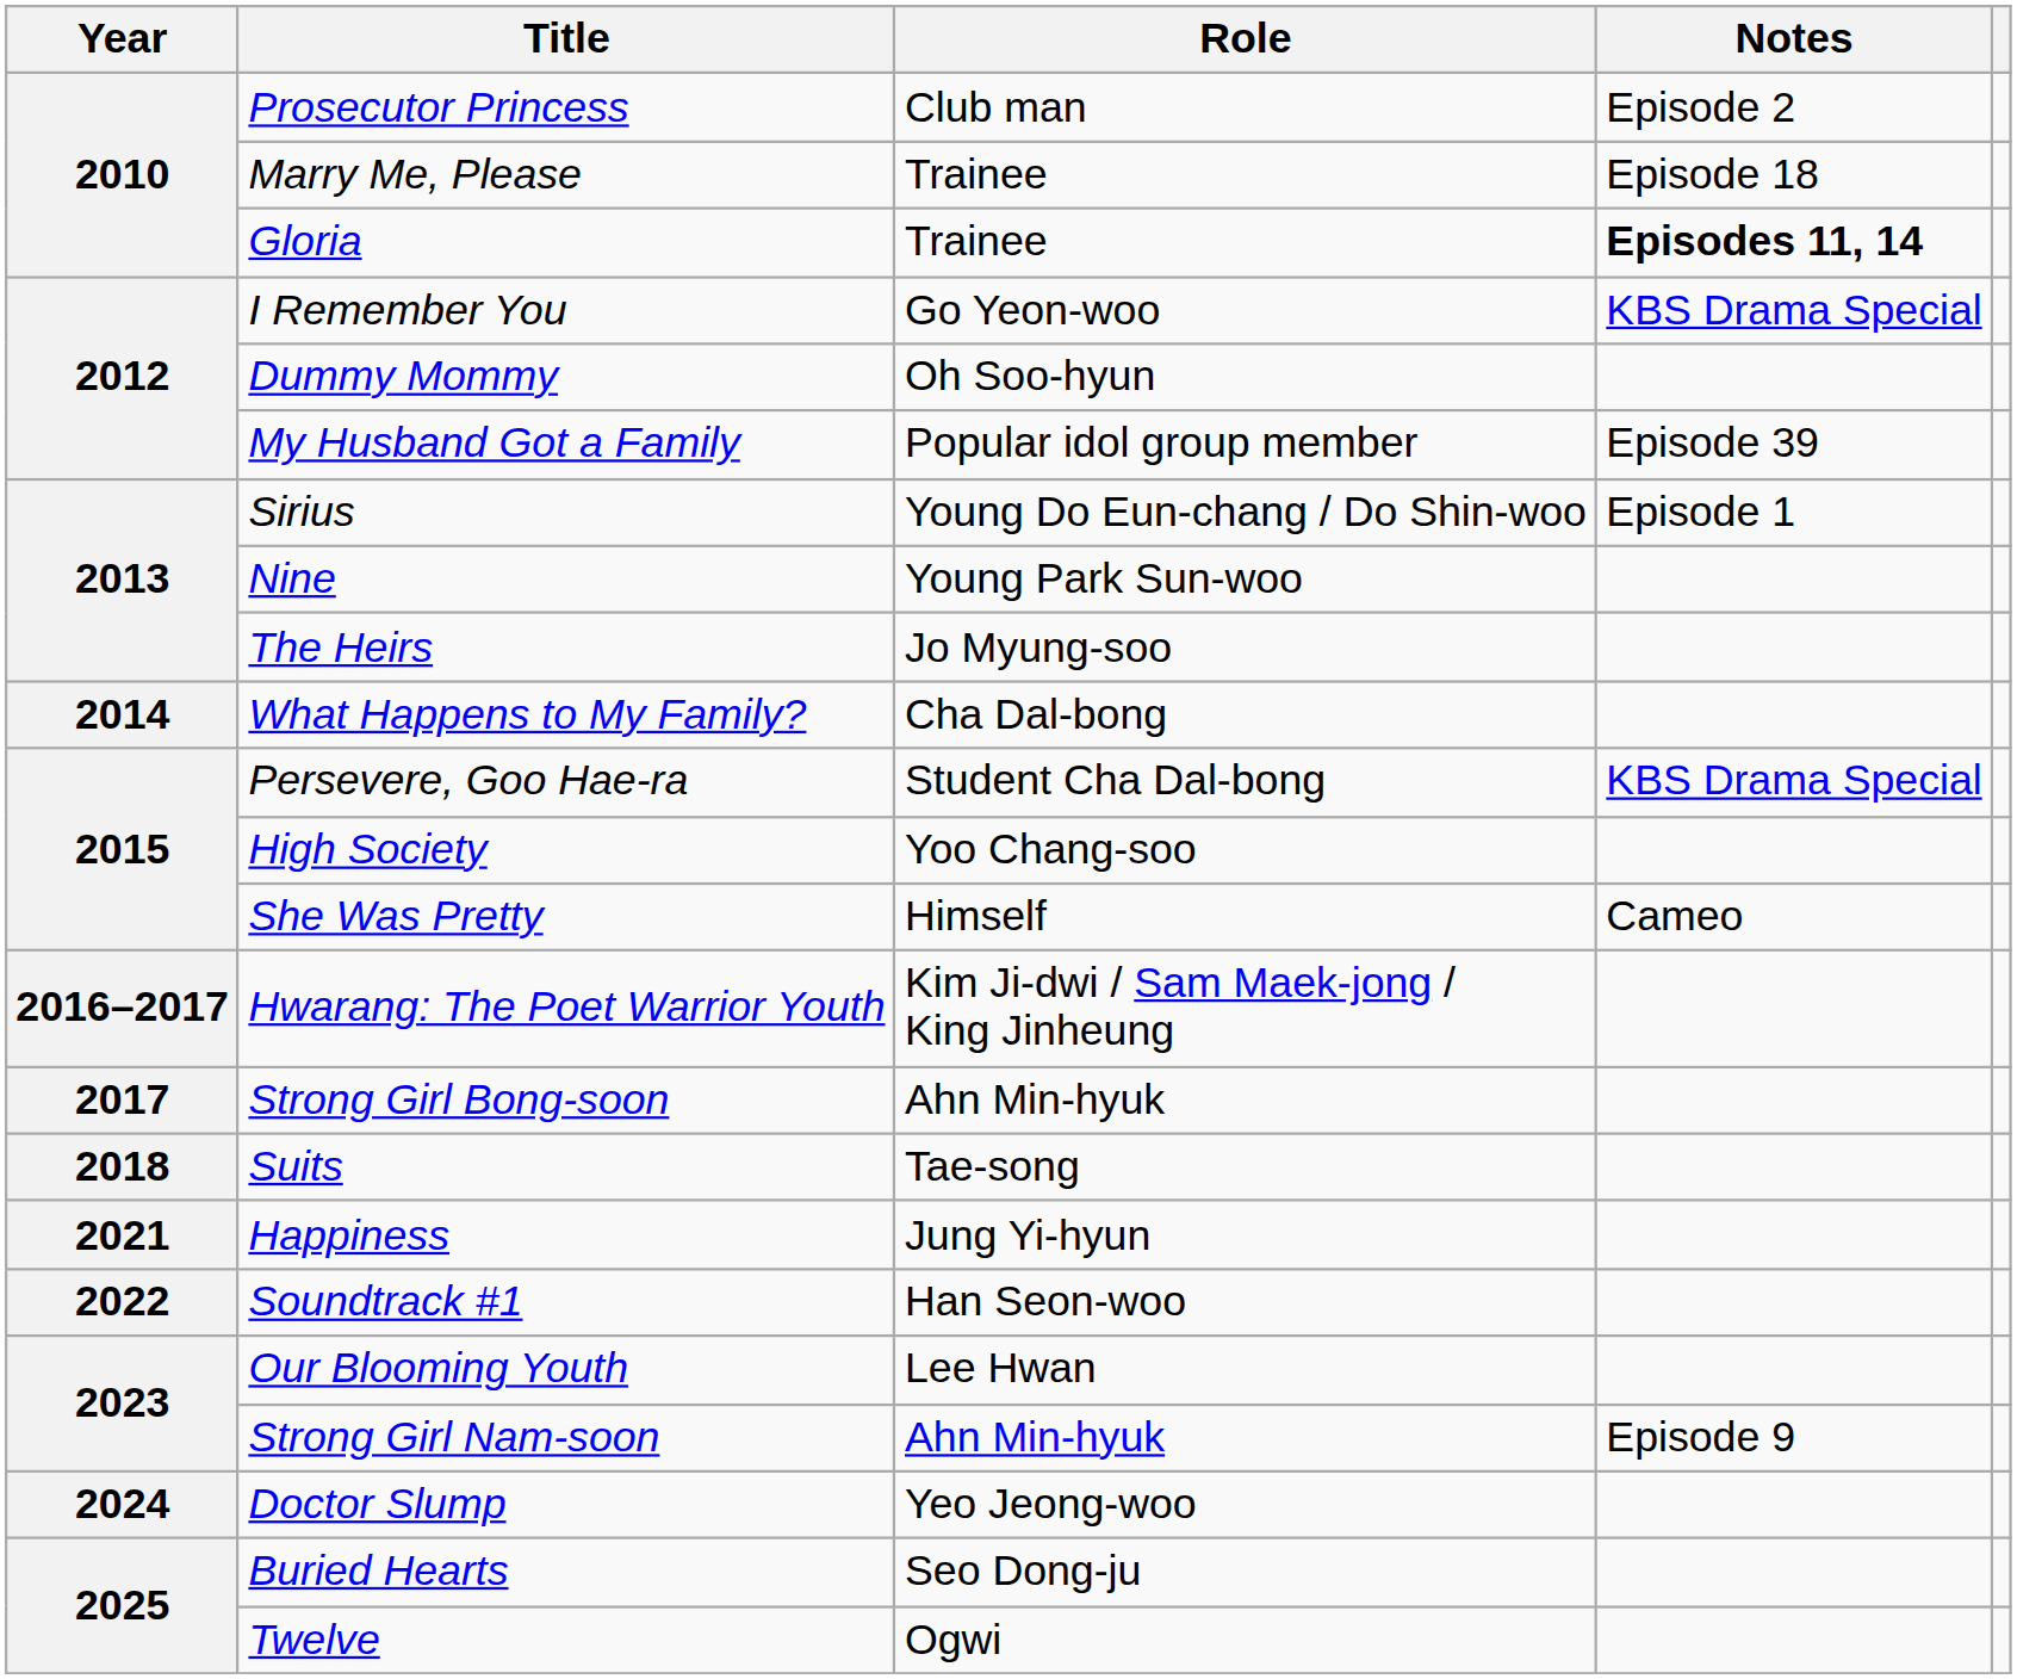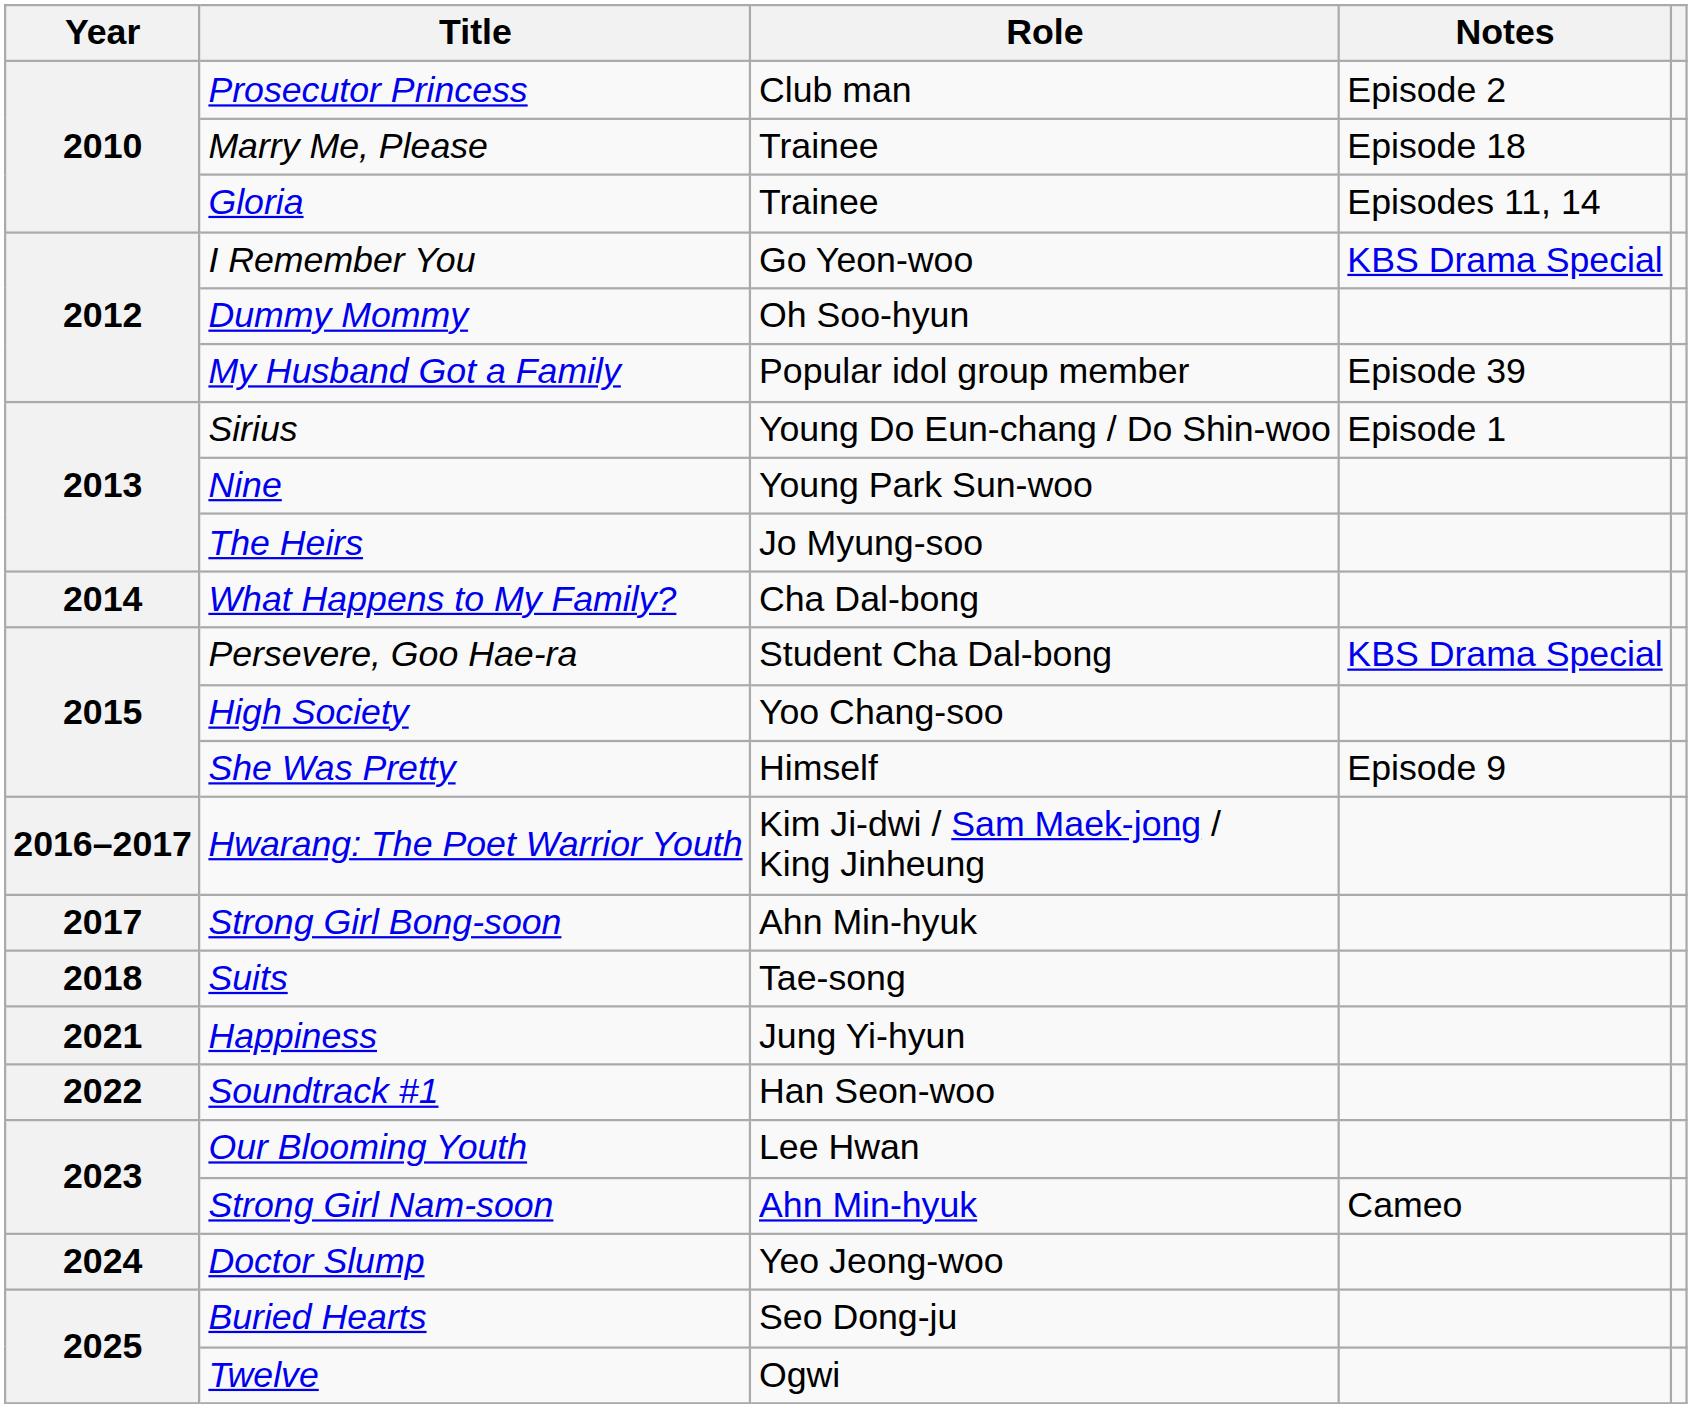Gloria | Notes: bold -> normal
She Was Pretty | Notes: Cameo -> Episode 9
Strong Girl Nam-soon | Notes: Episode 9 -> Cameo
